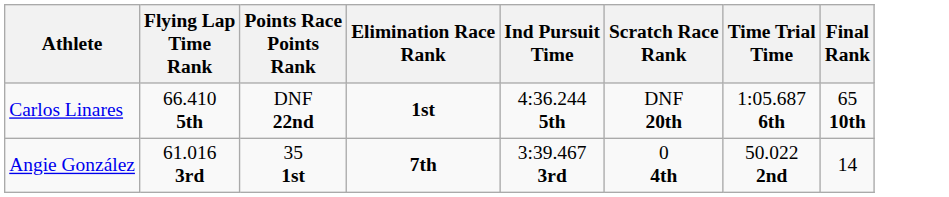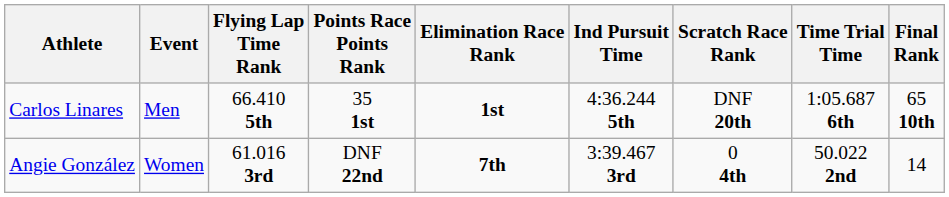+ column: Event | Men | Women
Carlos Linares | Points Race Points Rank: DNF 22nd -> 35 1st
Angie González | Points Race Points Rank: 35 1st -> DNF 22nd
